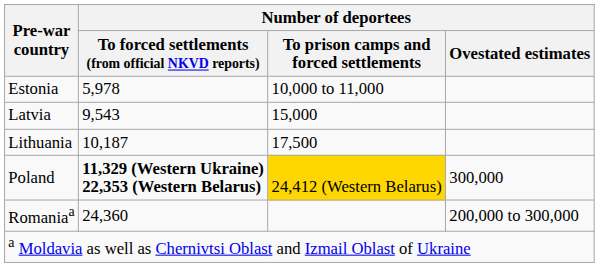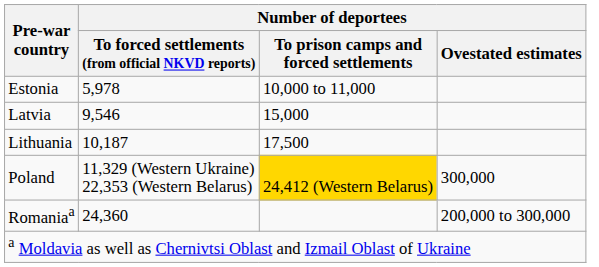Latvia | column 2: 9,543 -> 9,546
Poland | column 2: bold -> normal
